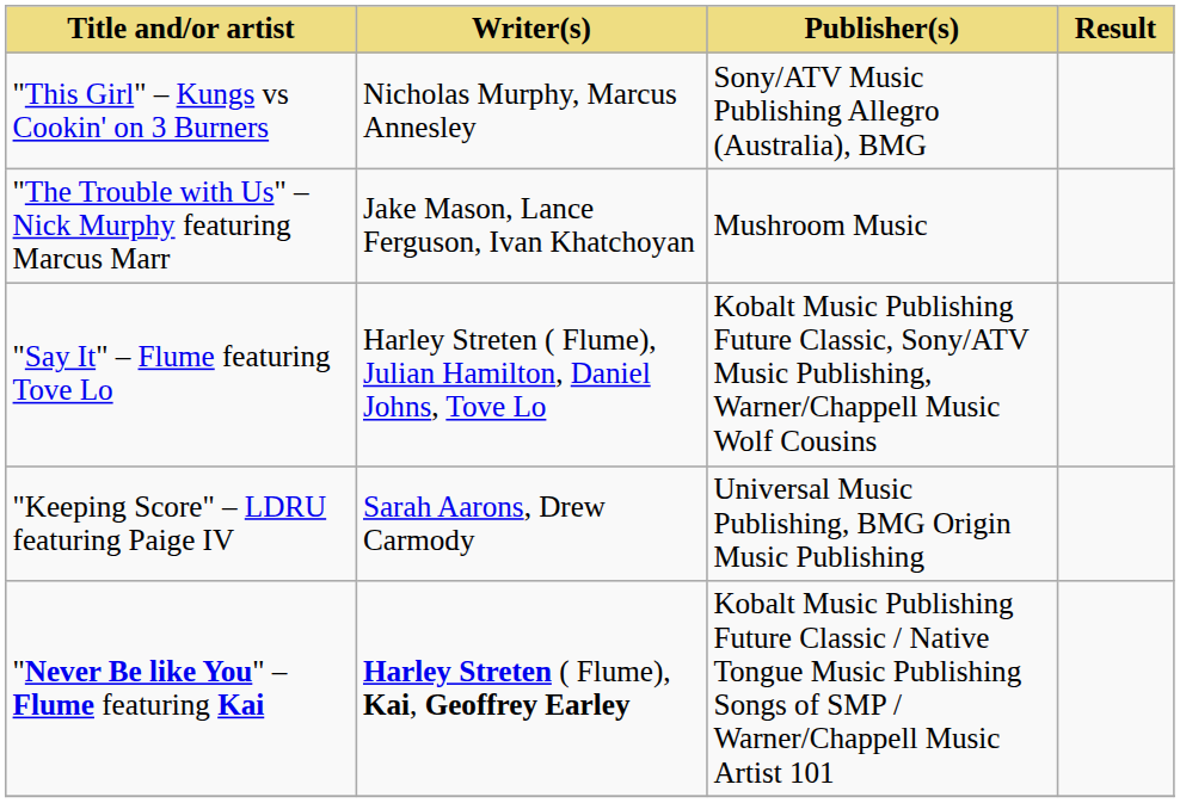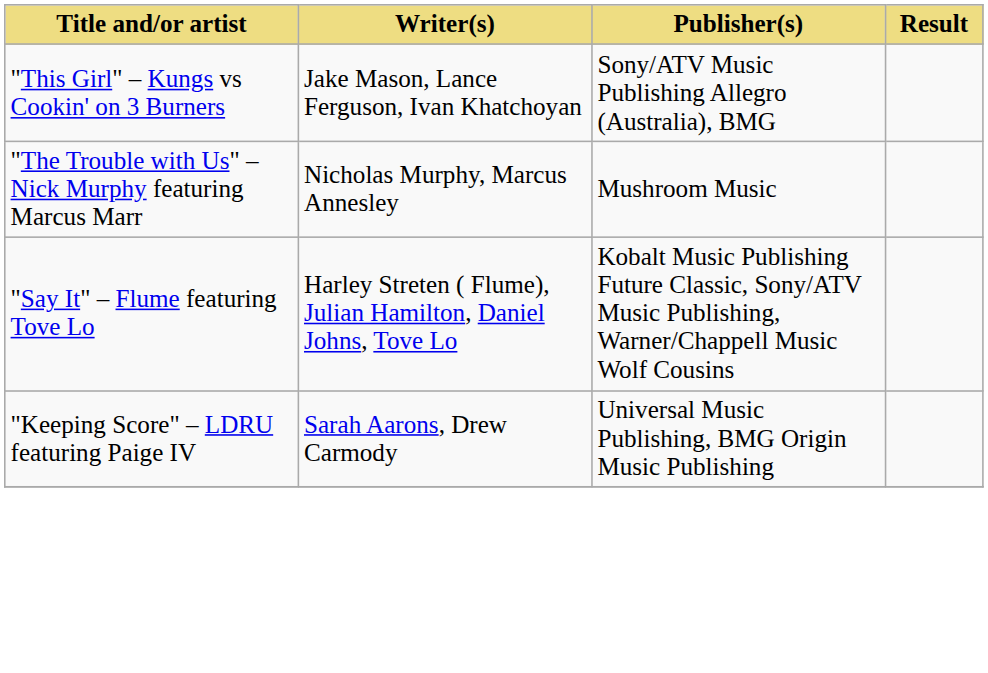"This Girl" – Kungs vs Cookin' on 3 Burners | Writer(s): Nicholas Murphy, Marcus Annesley -> Jake Mason, Lance Ferguson, Ivan Khatchoyan
"The Trouble with Us" – Nick Murphy featuring Marcus Marr | Writer(s): Jake Mason, Lance Ferguson, Ivan Khatchoyan -> Nicholas Murphy, Marcus Annesley
- row: "Never Be like You" – Flume featuring Kai | Harley Streten ( Flume), Kai, Geoffrey Earley | Kobalt Music Publishing Future Classic / Native Tongue Music Publishing Songs of SMP / Warner/Chappell Music Artist 101
